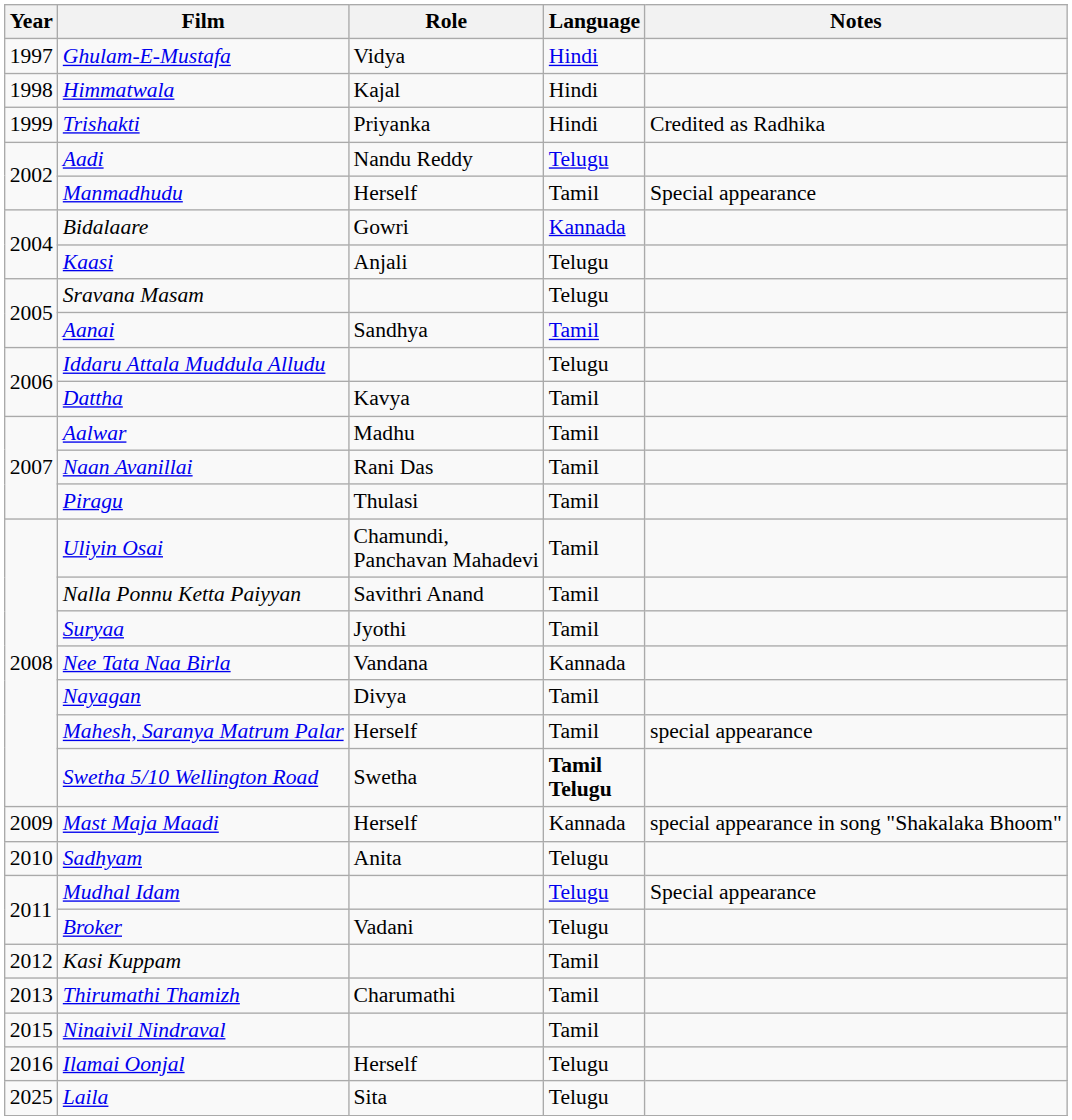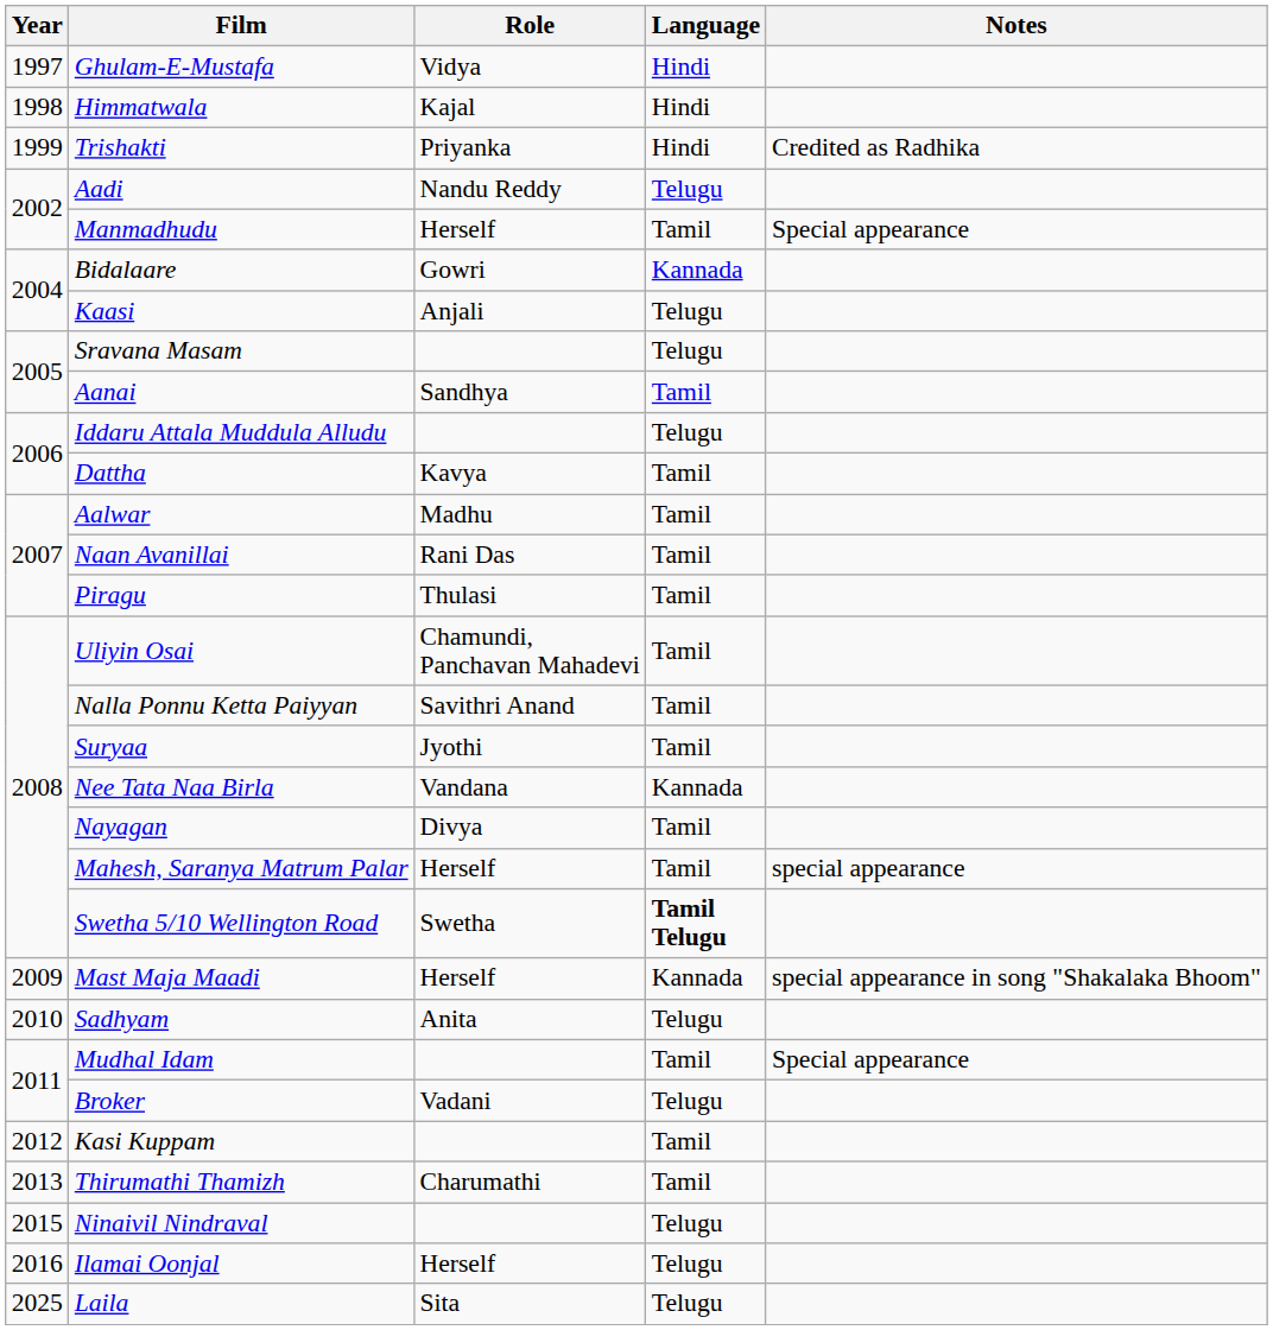Mudhal Idam | Language: Telugu -> Tamil
Ninaivil Nindraval | Language: Tamil -> Telugu
